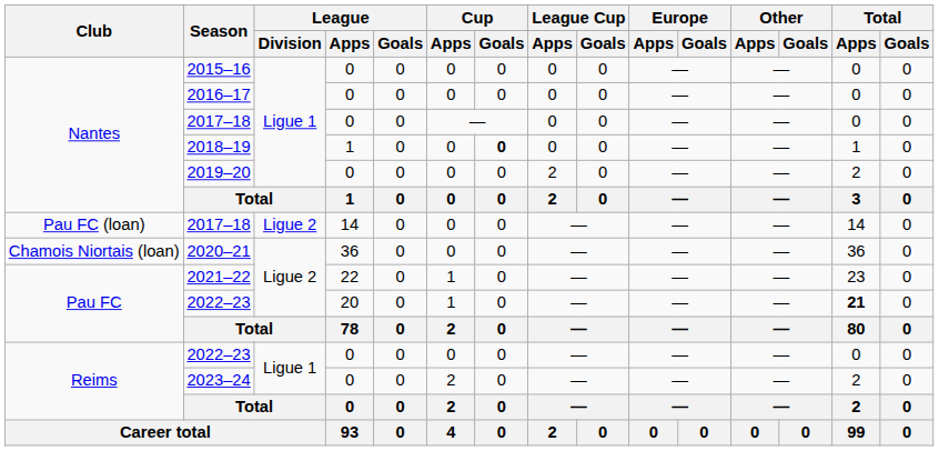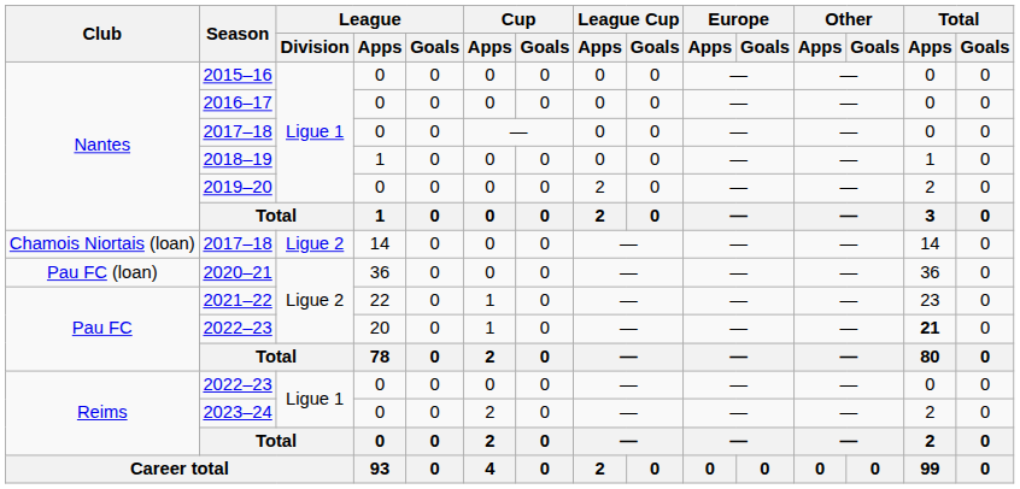2018–19 | Cup / Goals: bold -> normal
2017–18 / 14 | Club: Pau FC (loan) -> Chamois Niortais (loan)
2020–21 | Club: Chamois Niortais (loan) -> Pau FC (loan)
